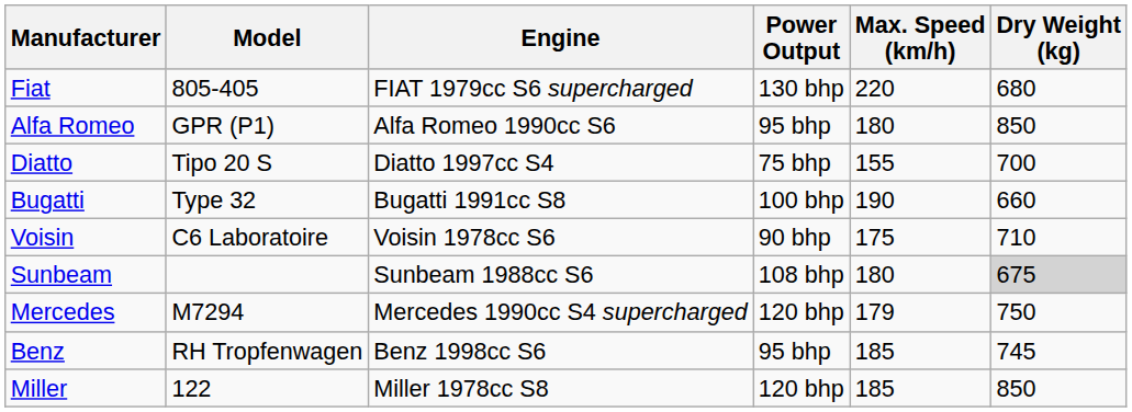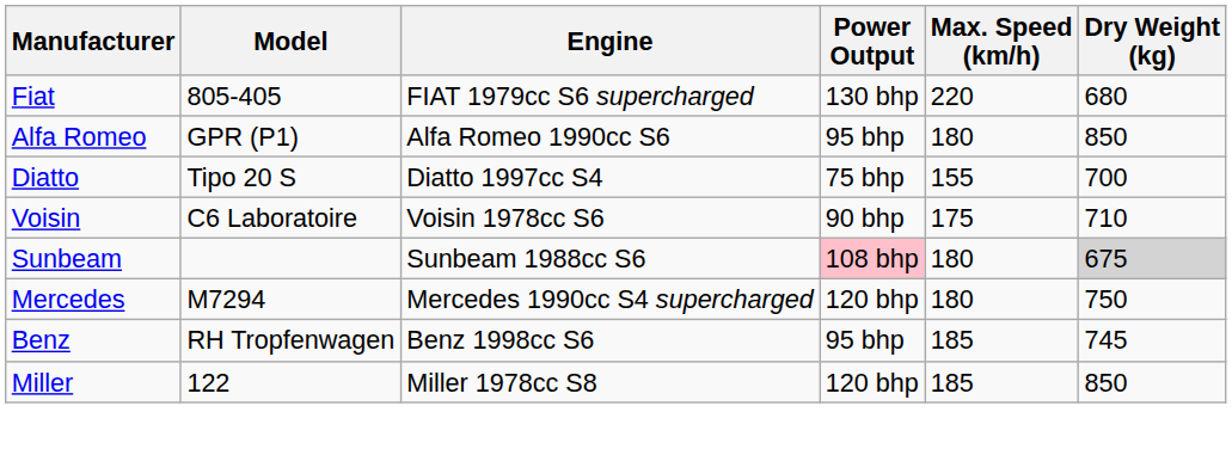- row: Bugatti | Type 32 | Bugatti 1991cc S8 | 100 bhp | 190 | 660
Sunbeam | Power Output: no background -> pink background
Mercedes | Max. Speed (km/h): 179 -> 180
